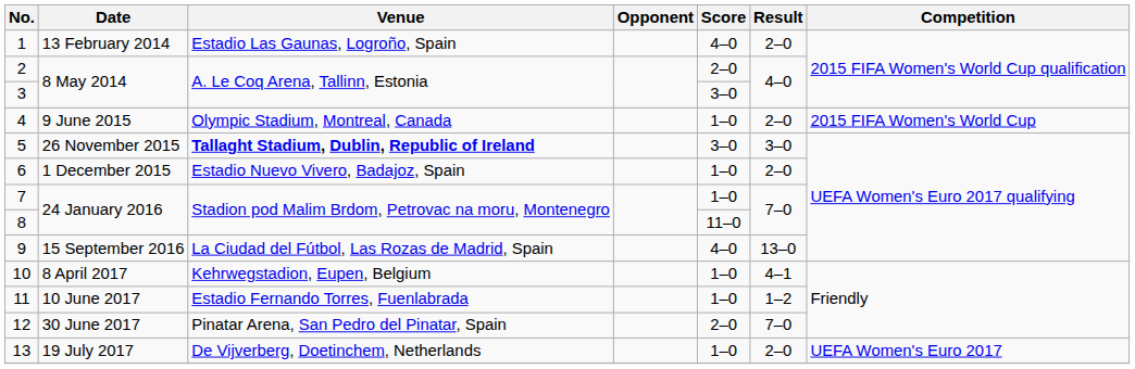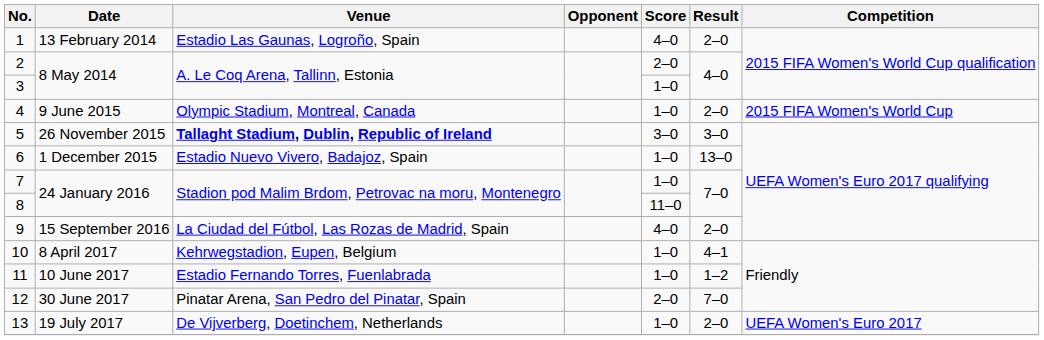3 | Score: 3–0 -> 1–0
6 | Result: 2–0 -> 13–0
9 | Result: 13–0 -> 2–0
